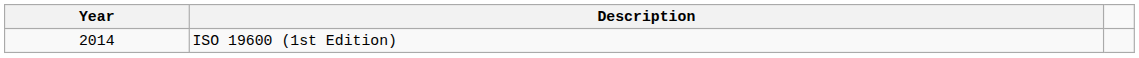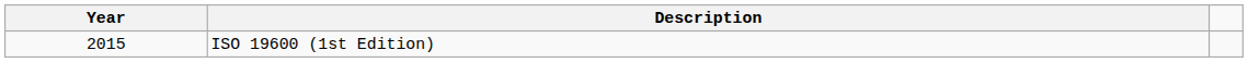ISO 19600 (1st Edition) | Year: 2014 -> 2015
